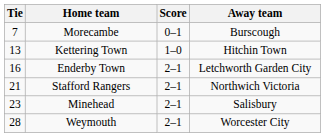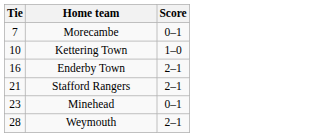- column: Away team | Burscough | Hitchin Town | Letchworth Garden City | Northwich Victoria | Salisbury | Worcester City
Kettering Town | Tie: 13 -> 10
Minehead | Score: 2–1 -> 0–1
